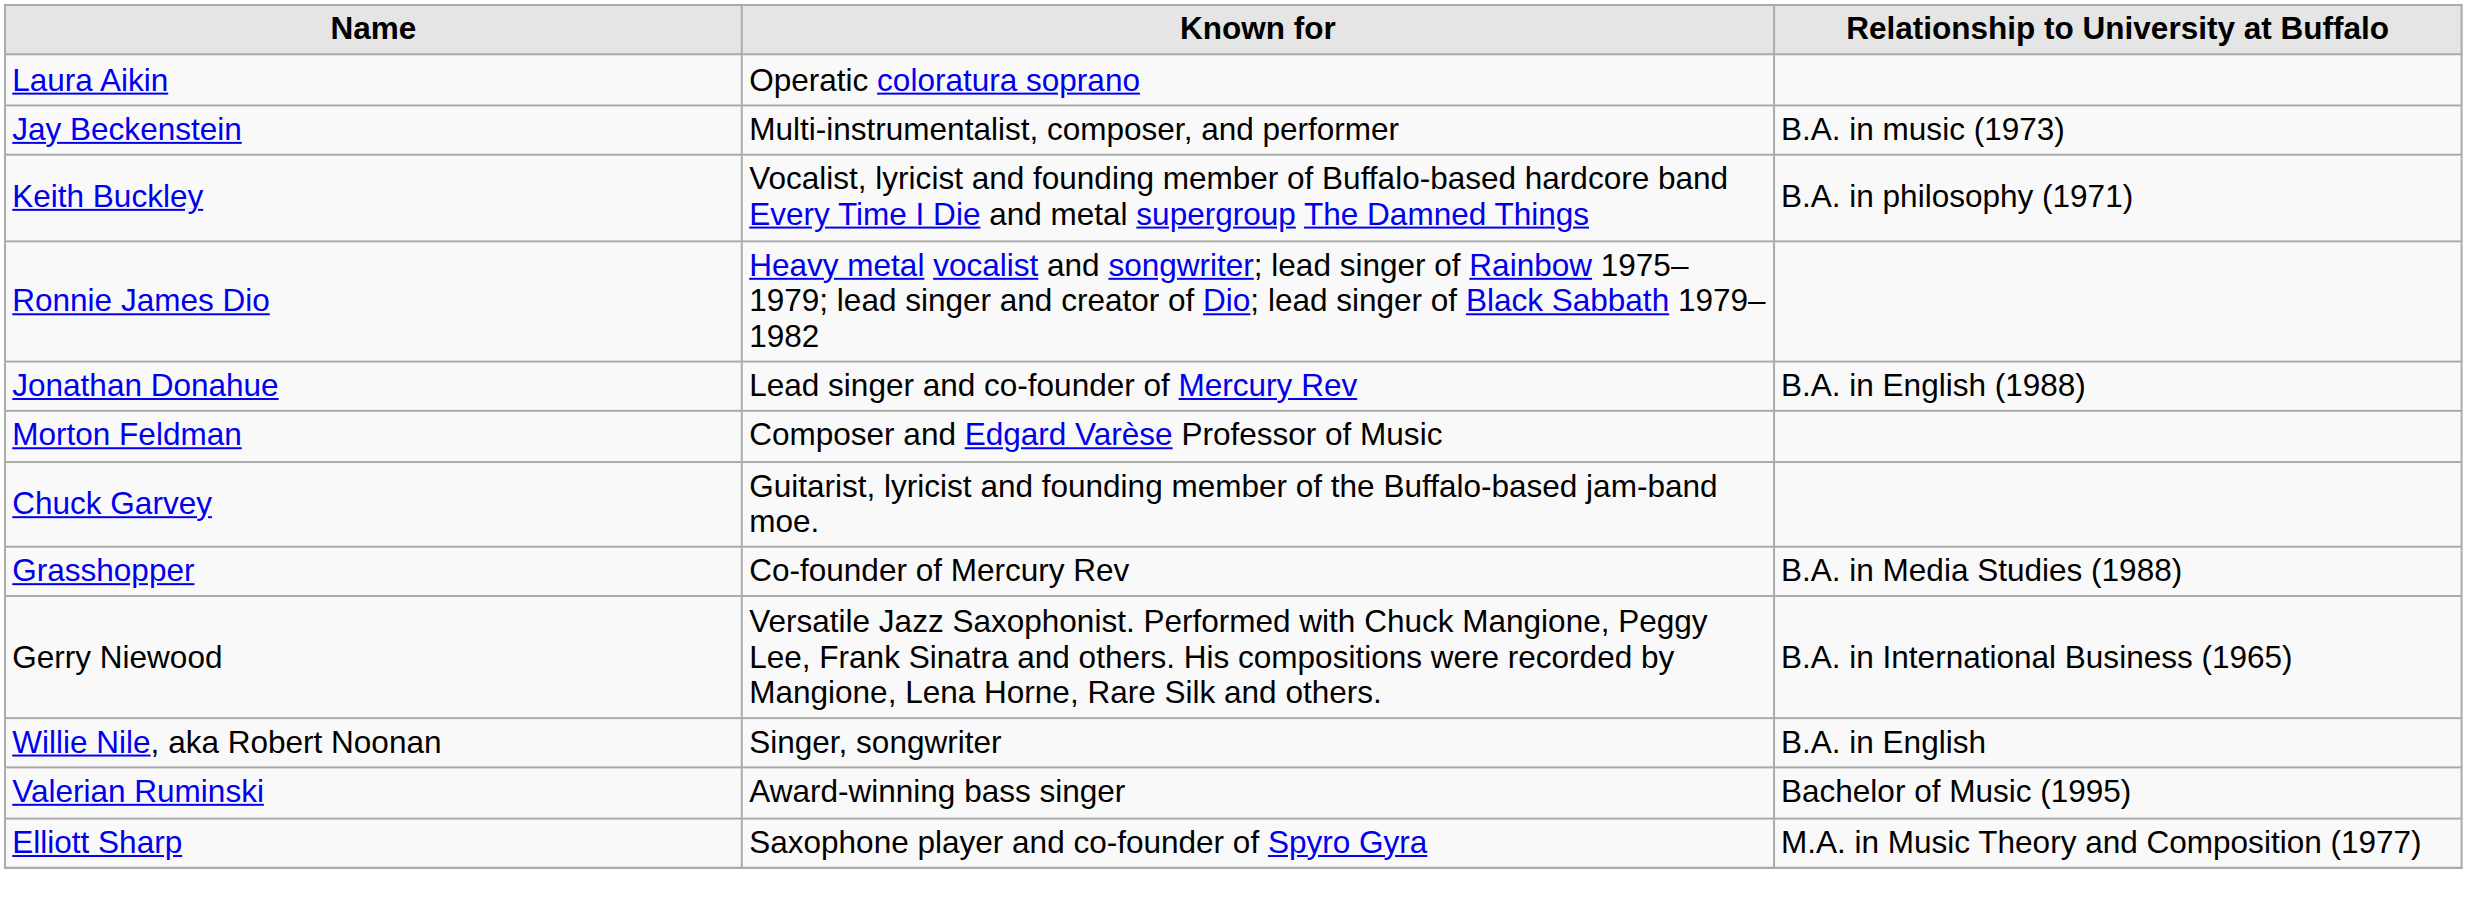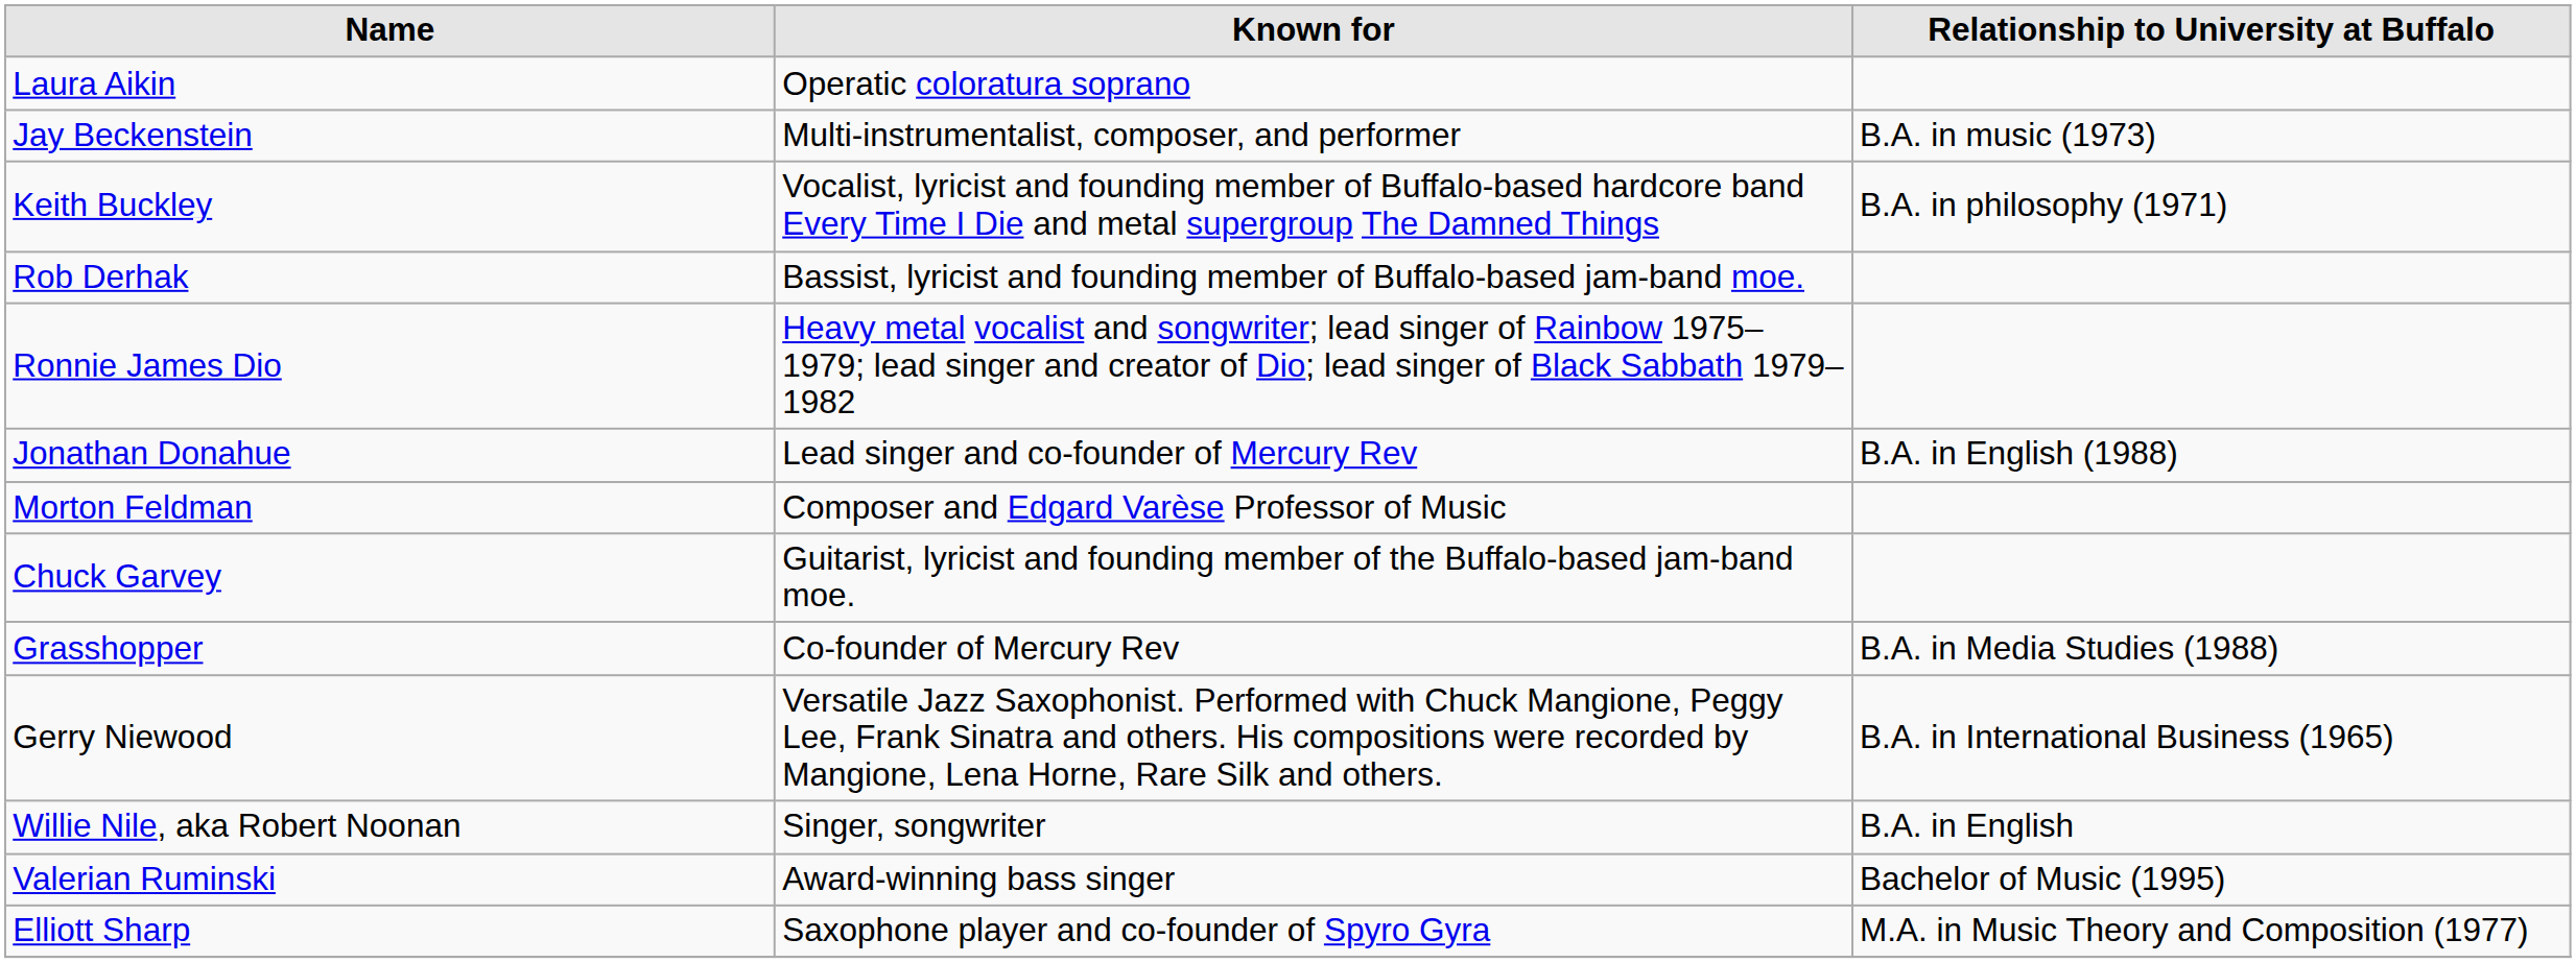+ row: Rob Derhak | Bassist, lyricist and founding member of Buffalo-based jam-band moe.
